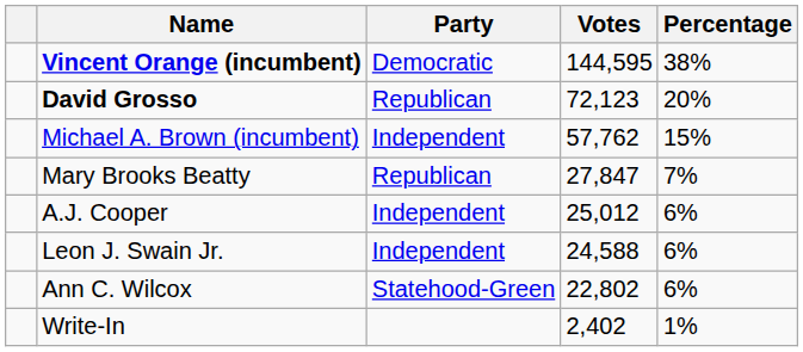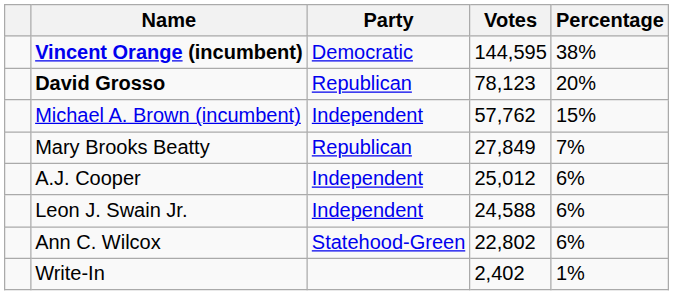David Grosso | Votes: 72,123 -> 78,123
Mary Brooks Beatty | Votes: 27,847 -> 27,849
